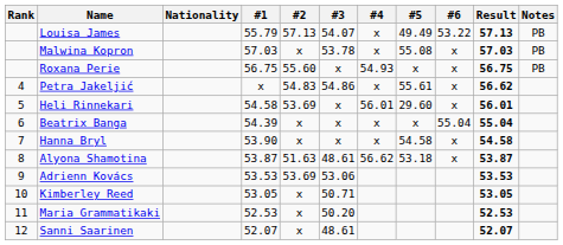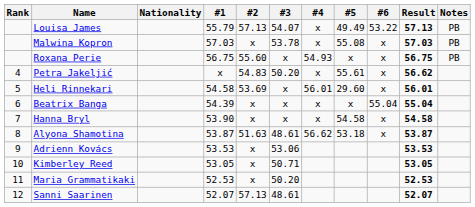Petra Jakeljić | #3: 54.86 -> 50.20
Adrienn Kovács | #2: 53.69 -> x
Sanni Saarinen | #2: x -> 57.13
